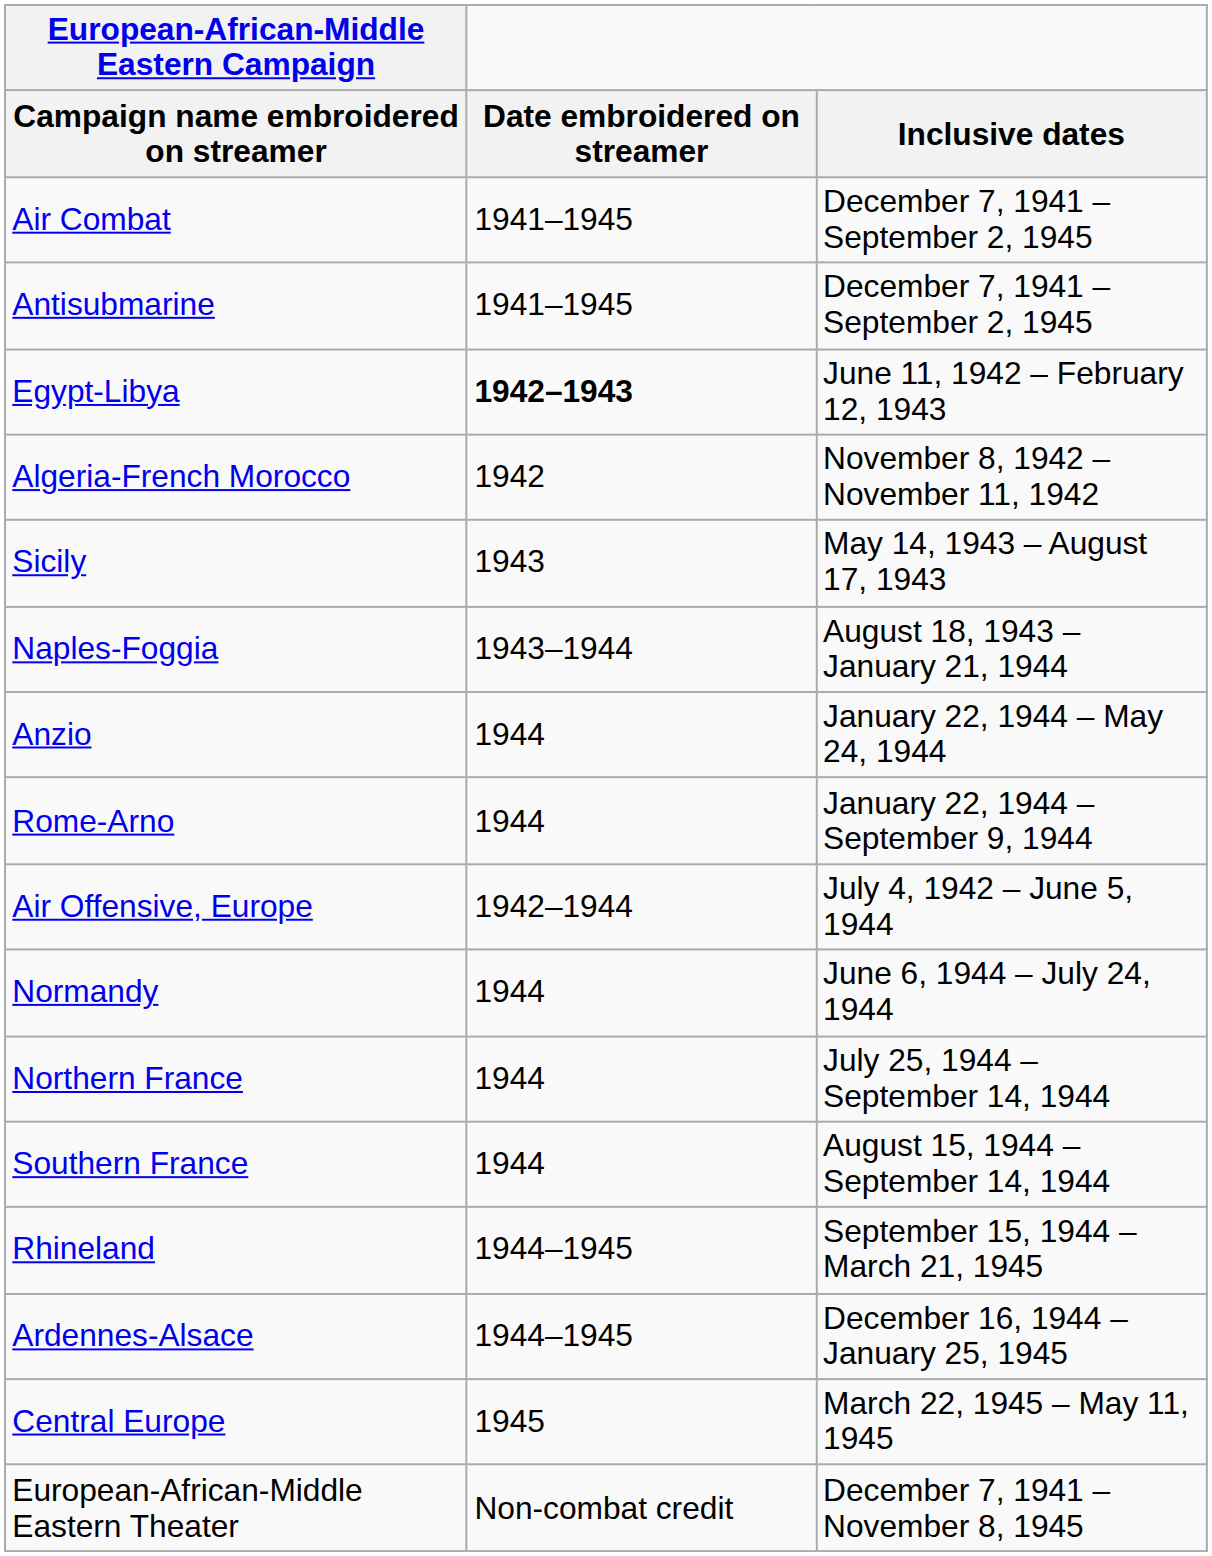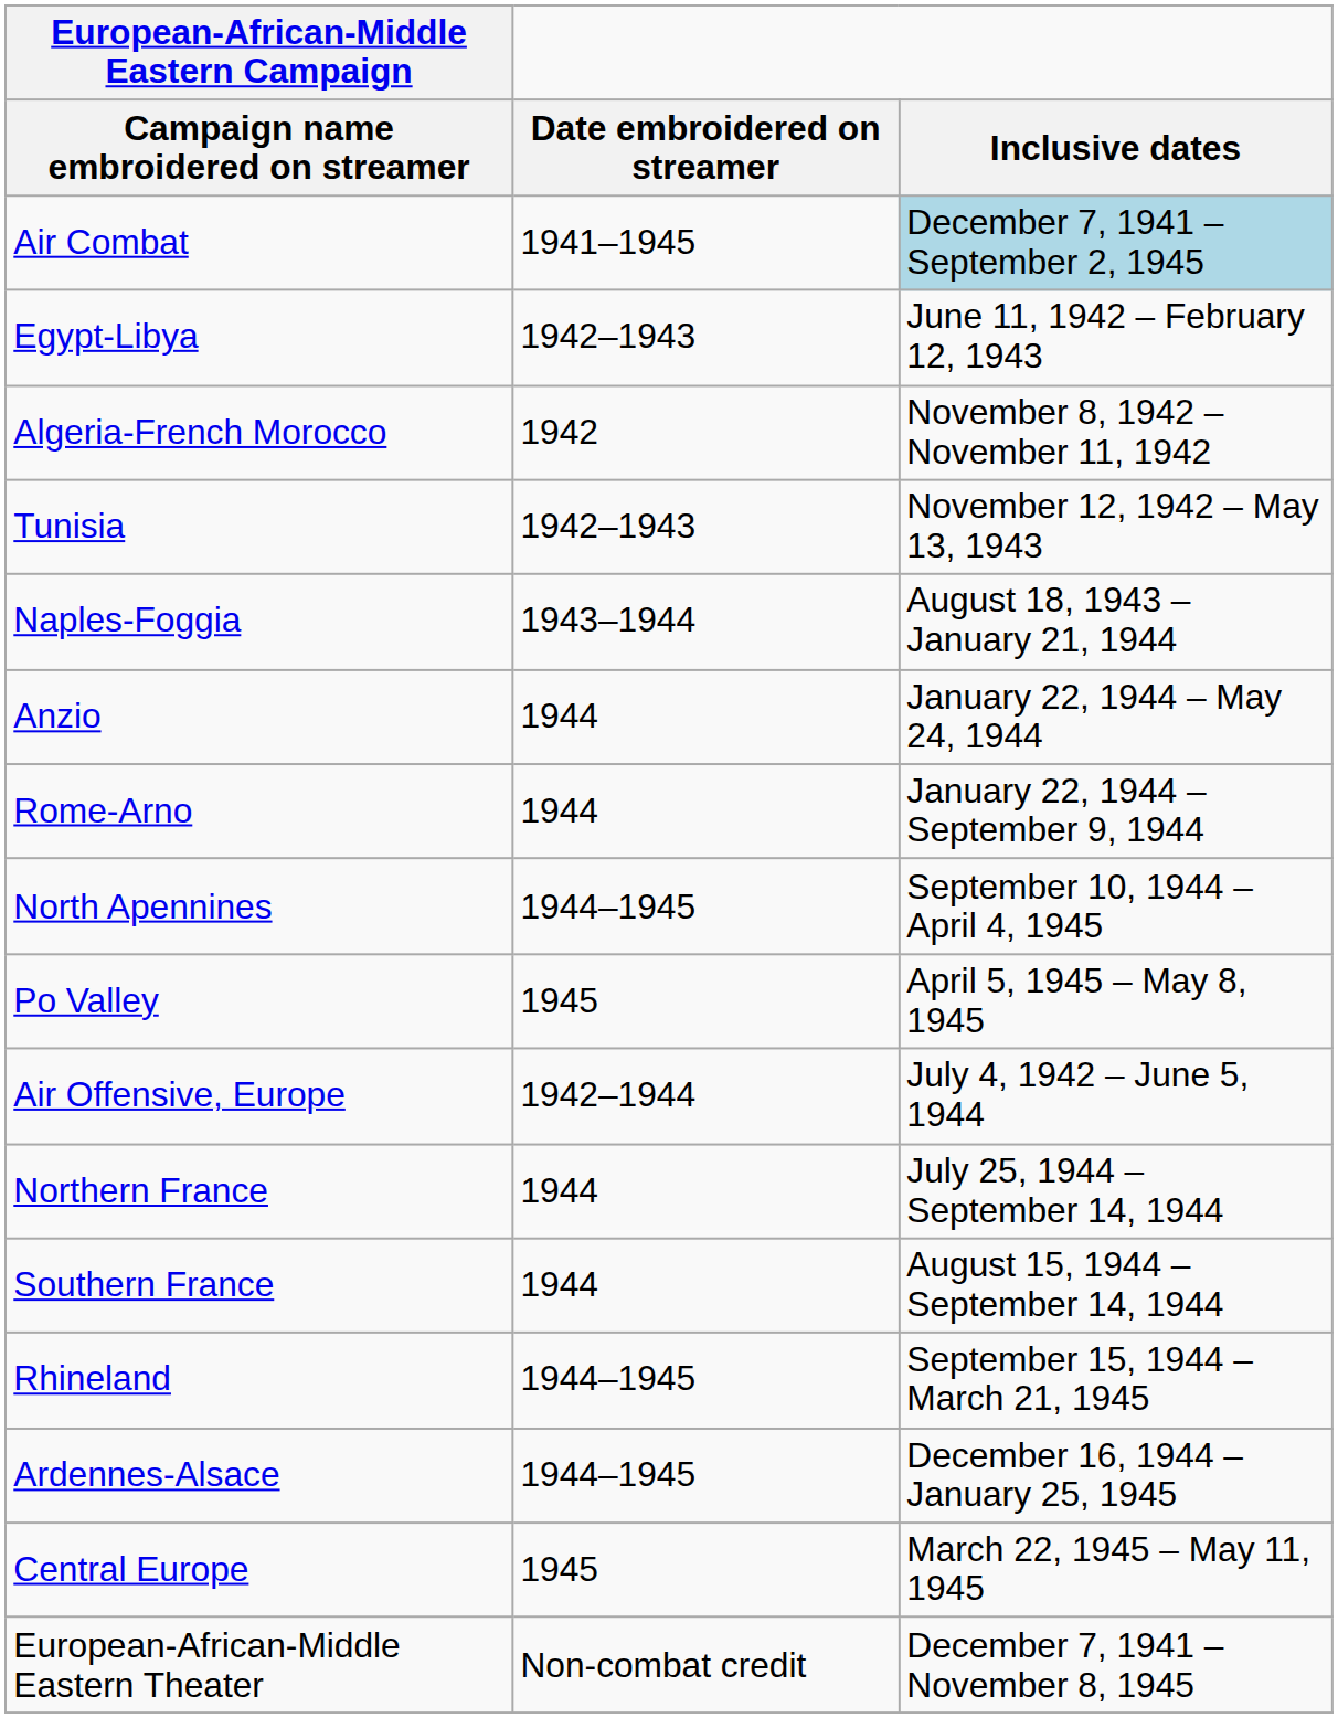Air Combat | Inclusive dates: no background -> lightblue background
- row: Antisubmarine | 1941–1945 | December 7, 1941 – September 2, 1945
Egypt-Libya | Date embroidered on streamer: bold -> normal
+ row: Tunisia | 1942–1943 | November 12, 1942 – May 13, 1943
- row: Sicily | 1943 | May 14, 1943 – August 17, 1943
+ row: North Apennines | 1944–1945 | September 10, 1944 – April 4, 1945
+ row: Po Valley | 1945 | April 5, 1945 – May 8, 1945
- row: Normandy | 1944 | June 6, 1944 – July 24, 1944
